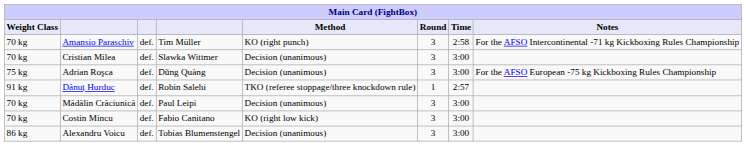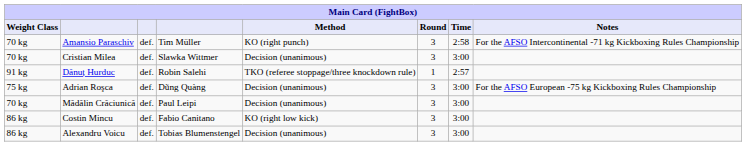rows swapped: Dănuț Hurduc <-> Adrian Roşca
Costin Mincu | Weight Class: 70 kg -> 86 kg
